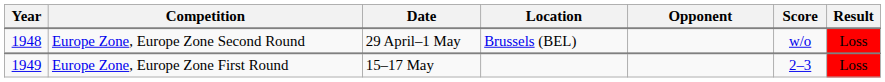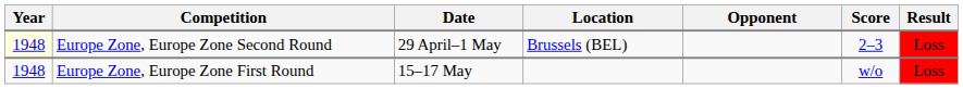Europe Zone, Europe Zone Second Round | Year: no background -> lightyellow background
Europe Zone, Europe Zone Second Round | Score: w/o -> 2–3
Europe Zone, Europe Zone First Round | Year: 1949 -> 1948
Europe Zone, Europe Zone First Round | Score: 2–3 -> w/o
